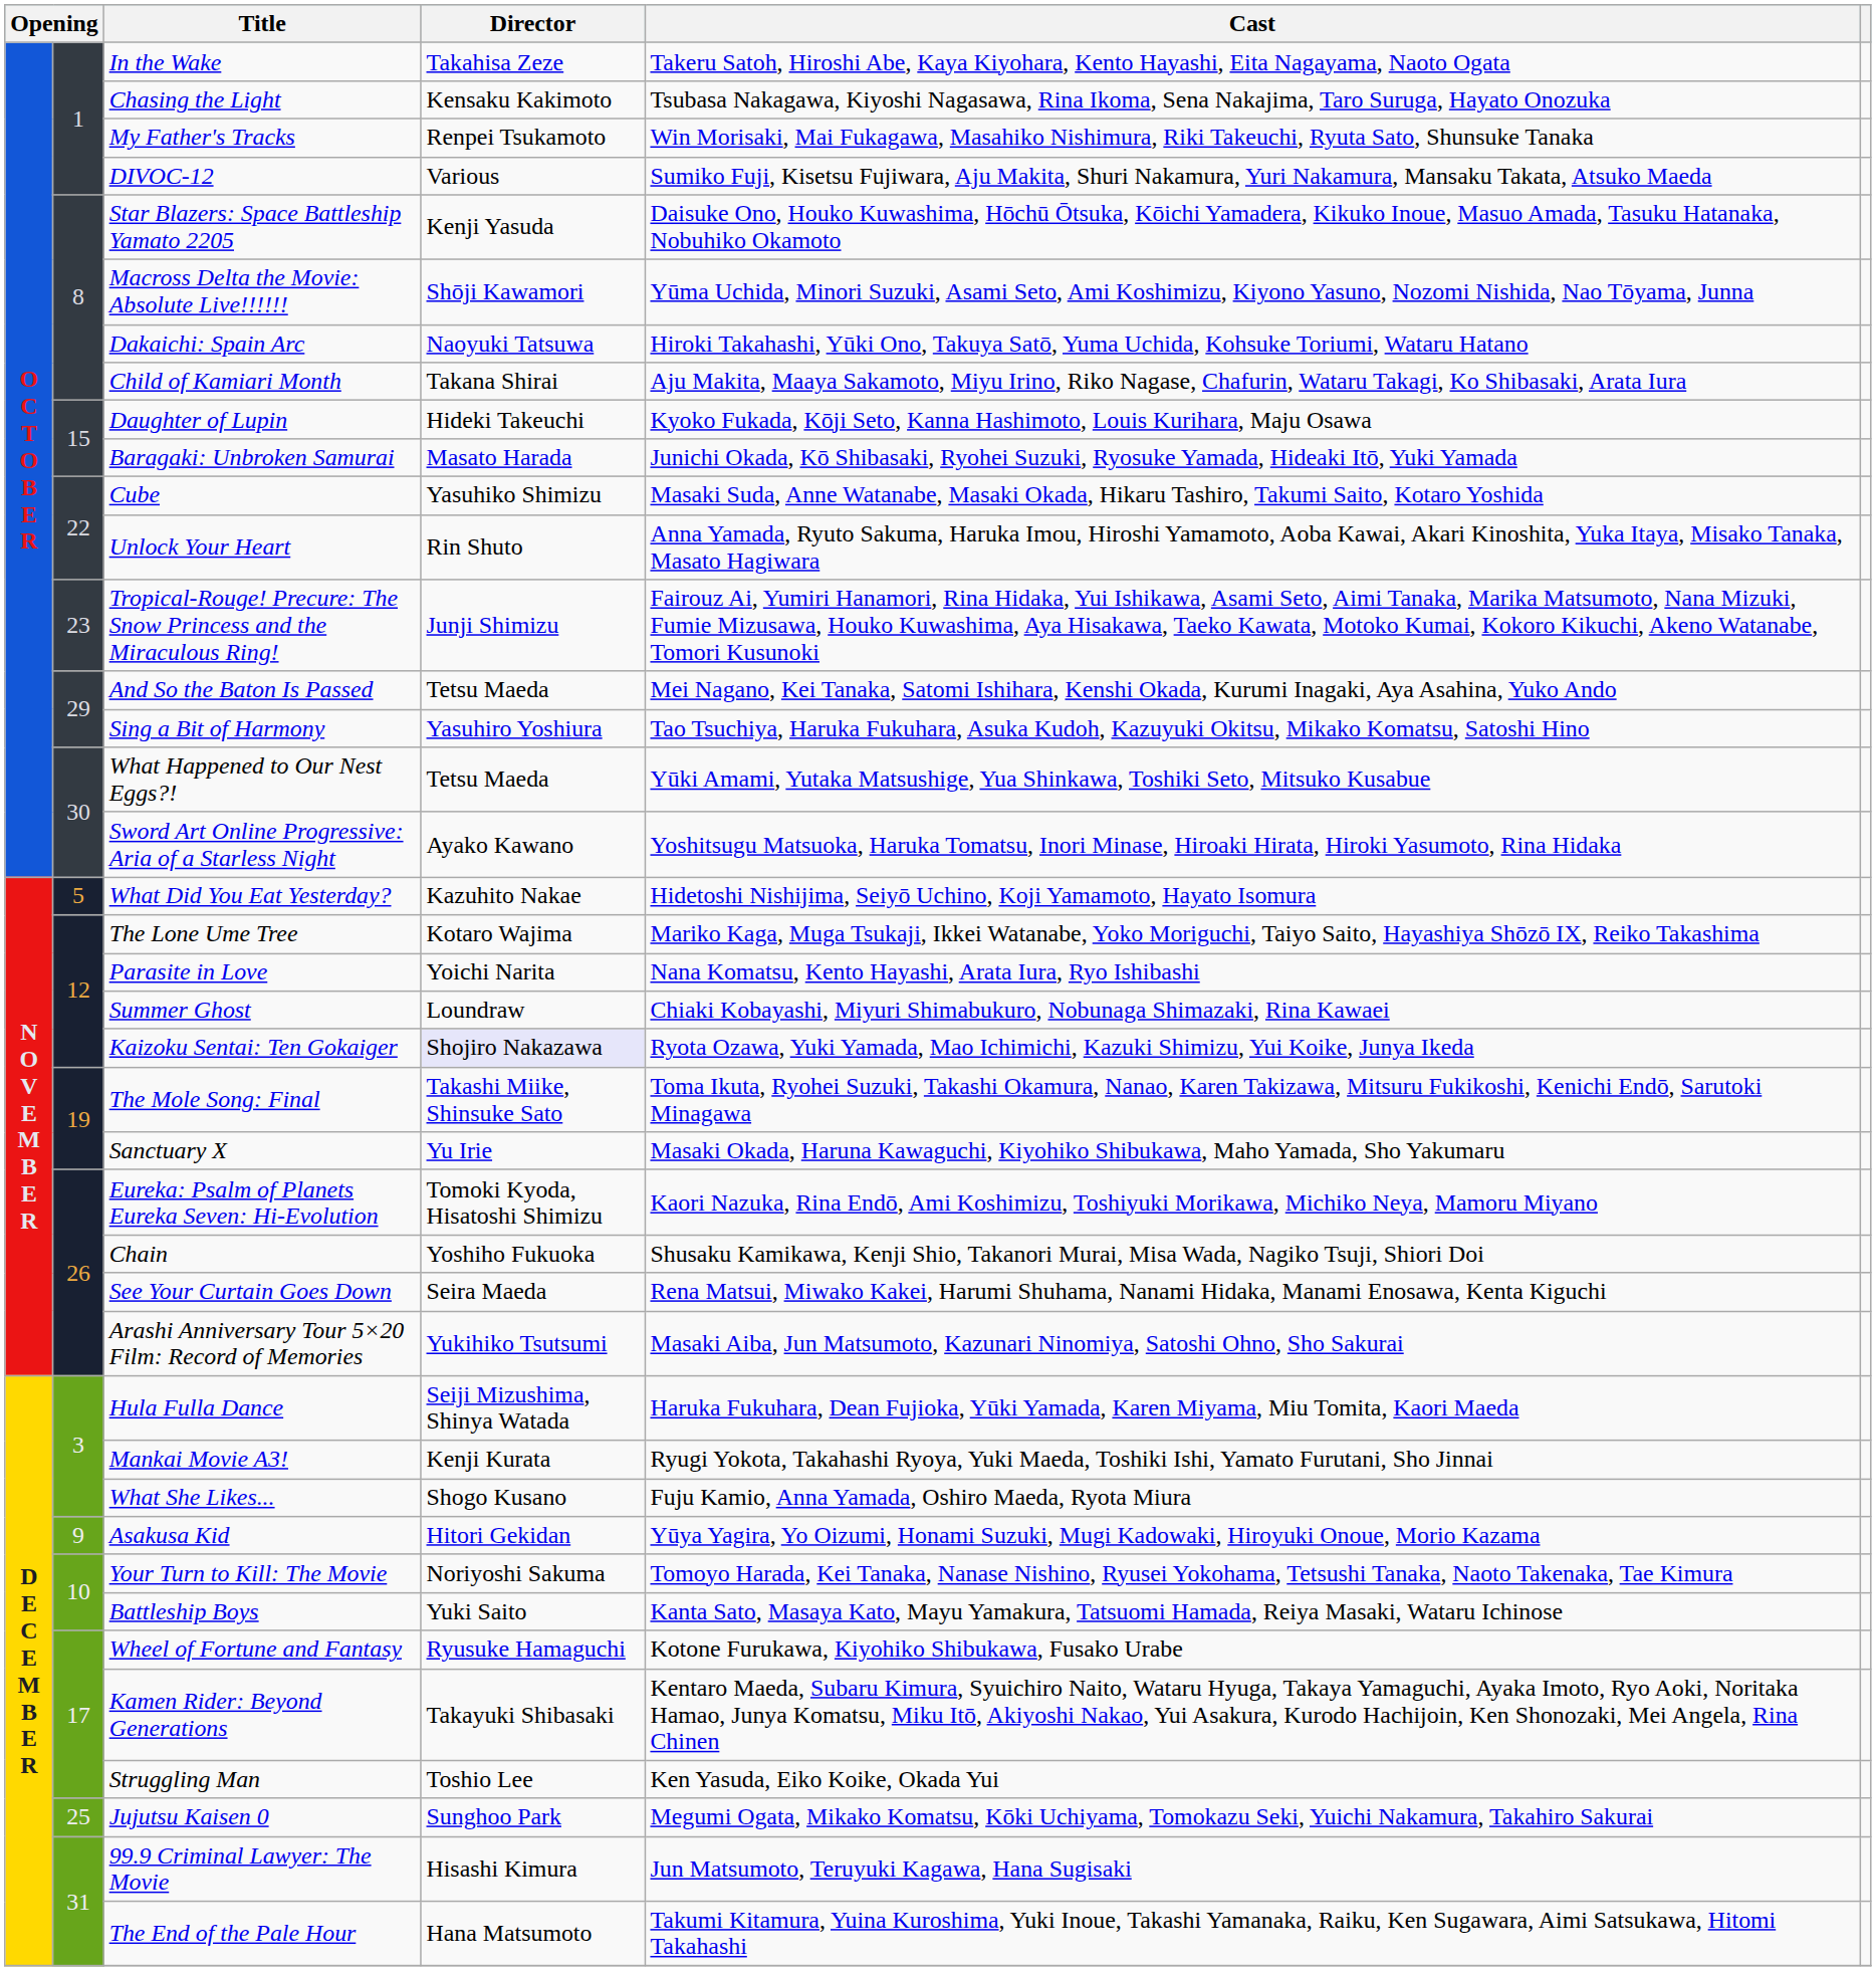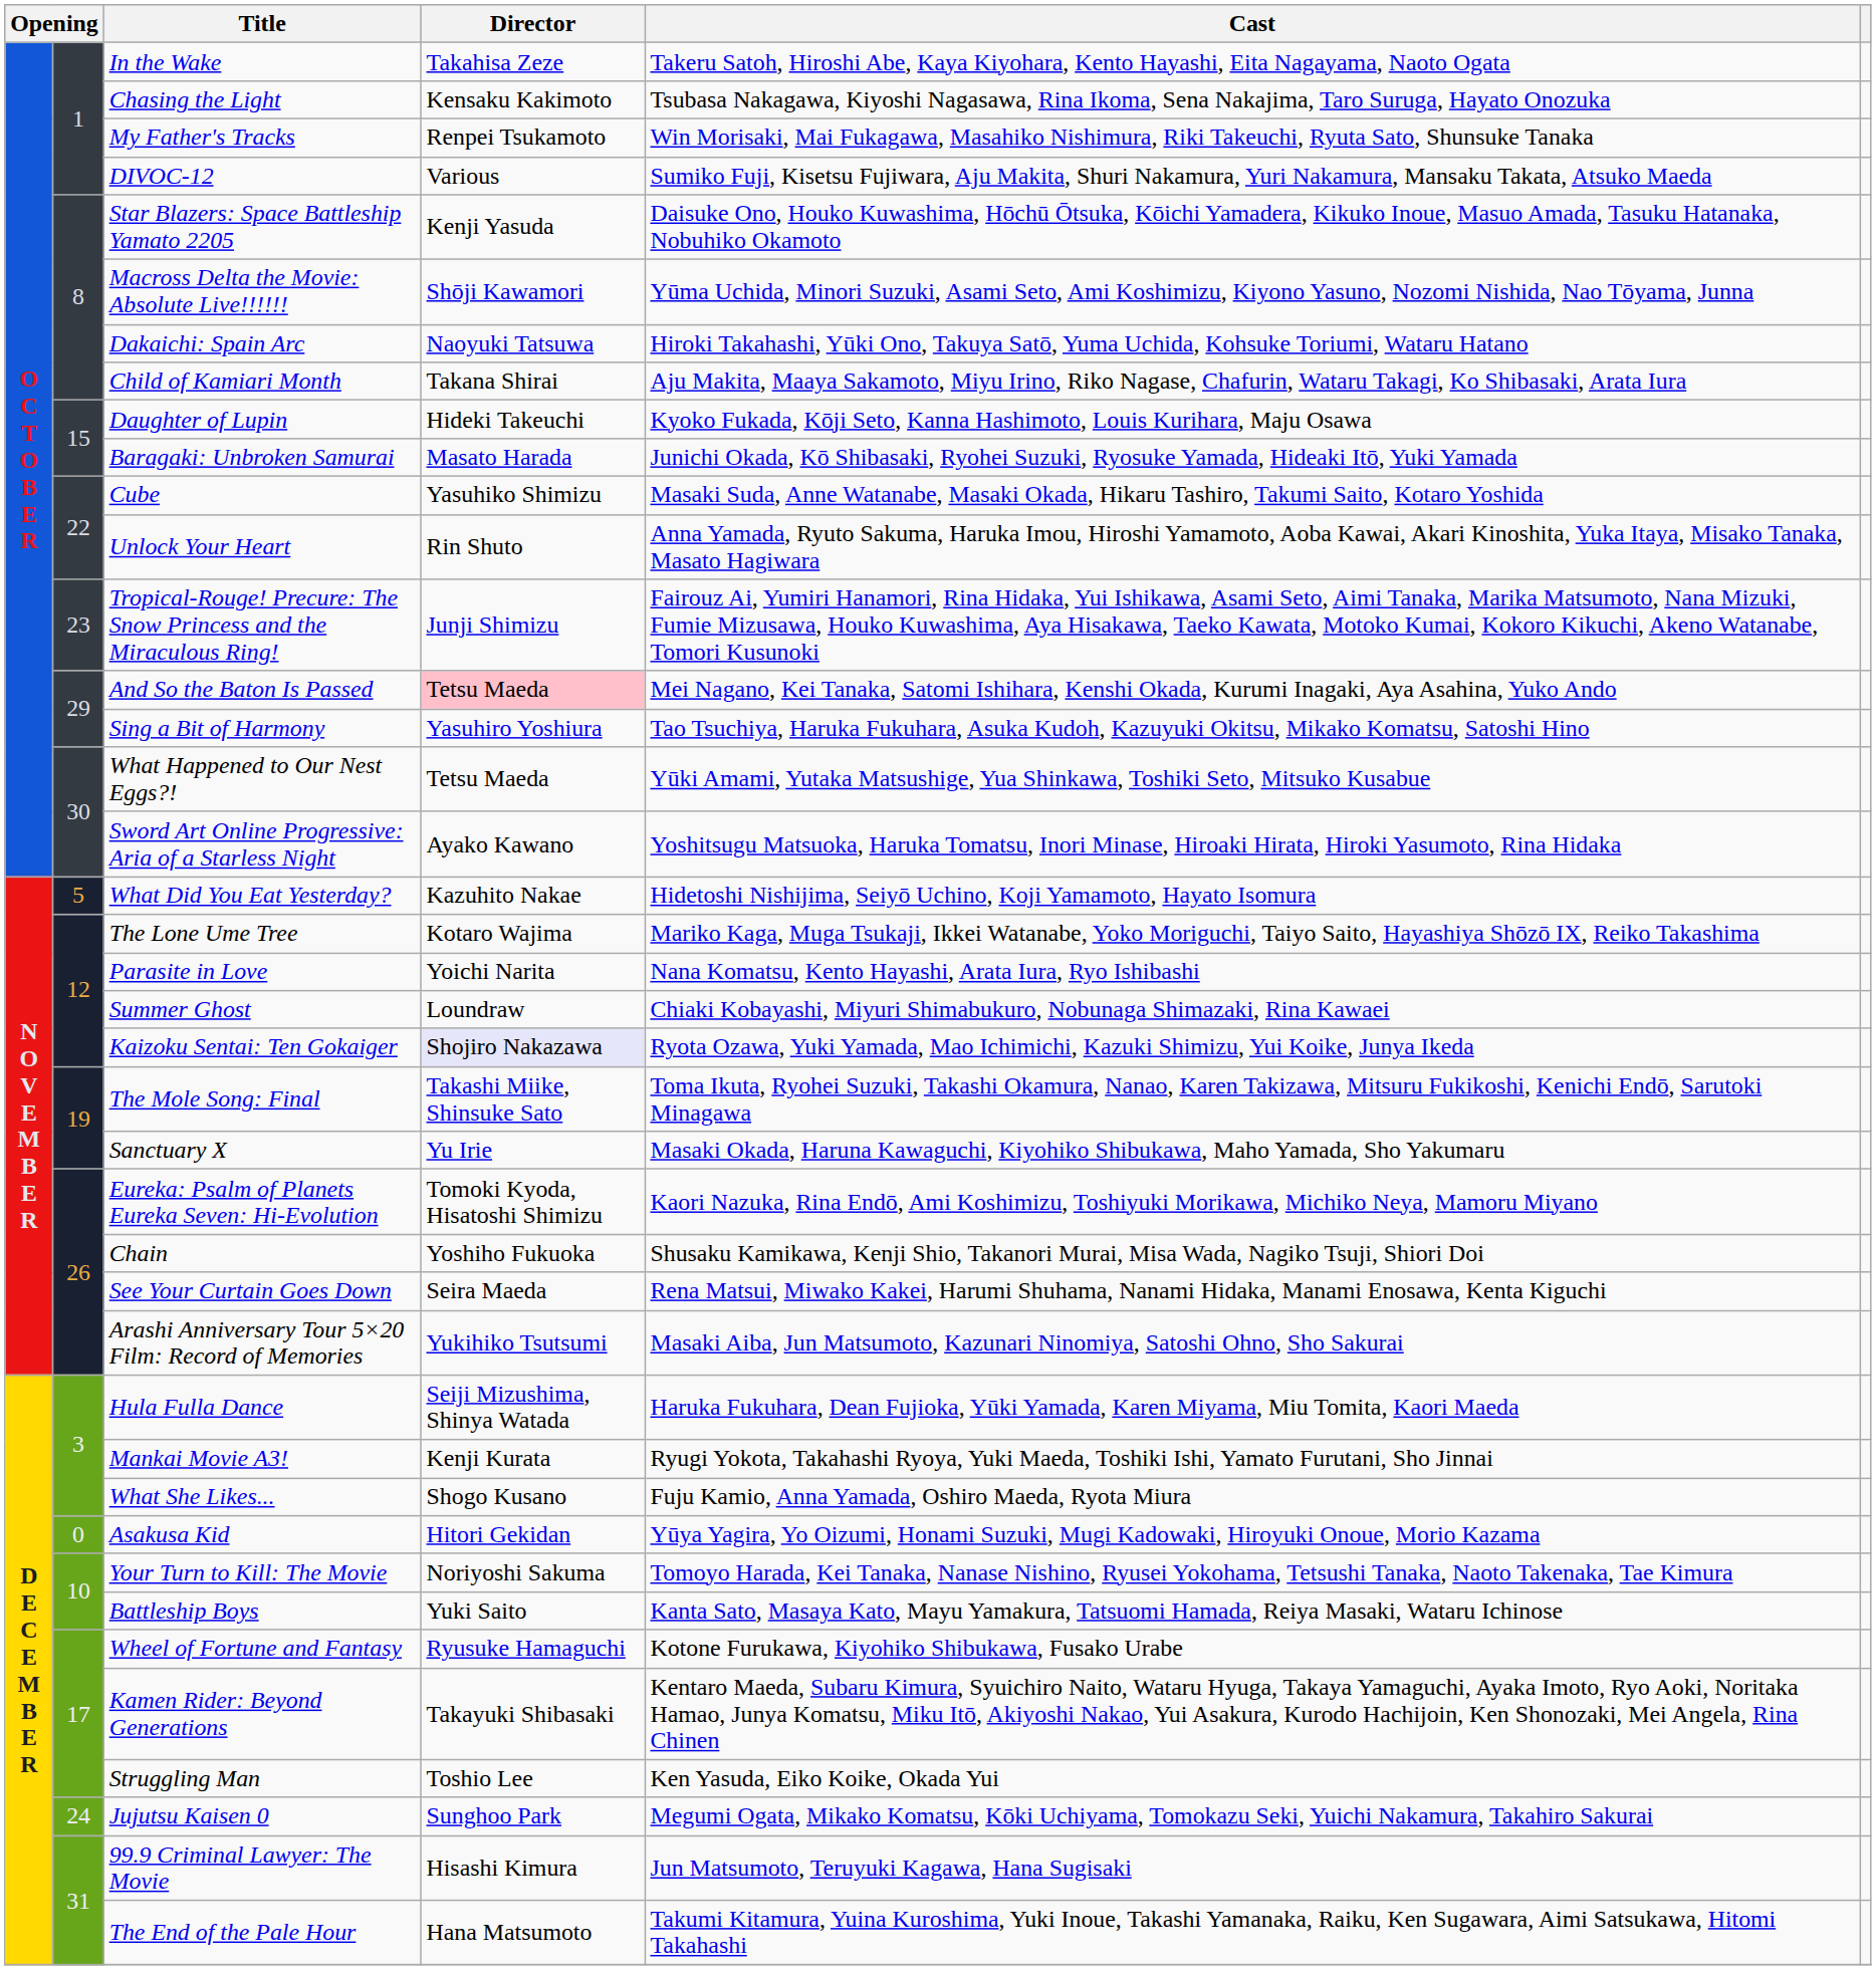And So the Baton Is Passed | Director: no background -> pink background
Asakusa Kid | column 2: 9 -> 0
Jujutsu Kaisen 0 | column 2: 25 -> 24
